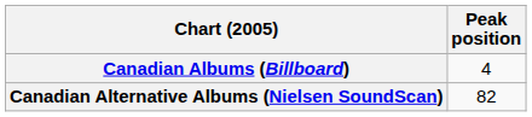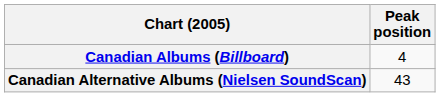Canadian Alternative Albums (Nielsen SoundScan) | Peak position: 82 -> 43
